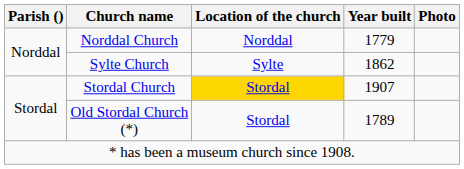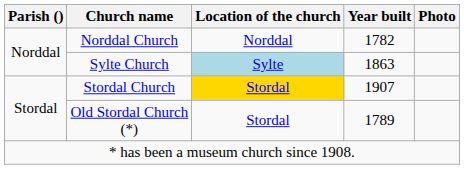Norddal Church | Year built: 1779 -> 1782
Sylte Church | Location of the church: no background -> lightblue background
Sylte Church | Year built: 1862 -> 1863
